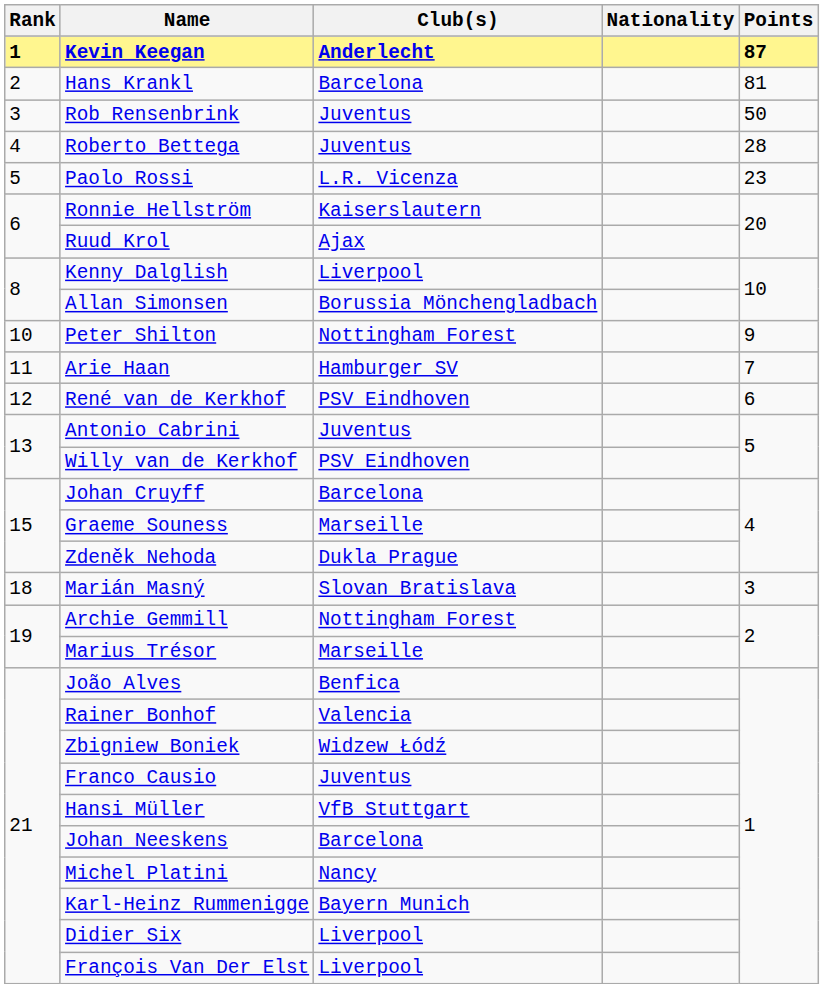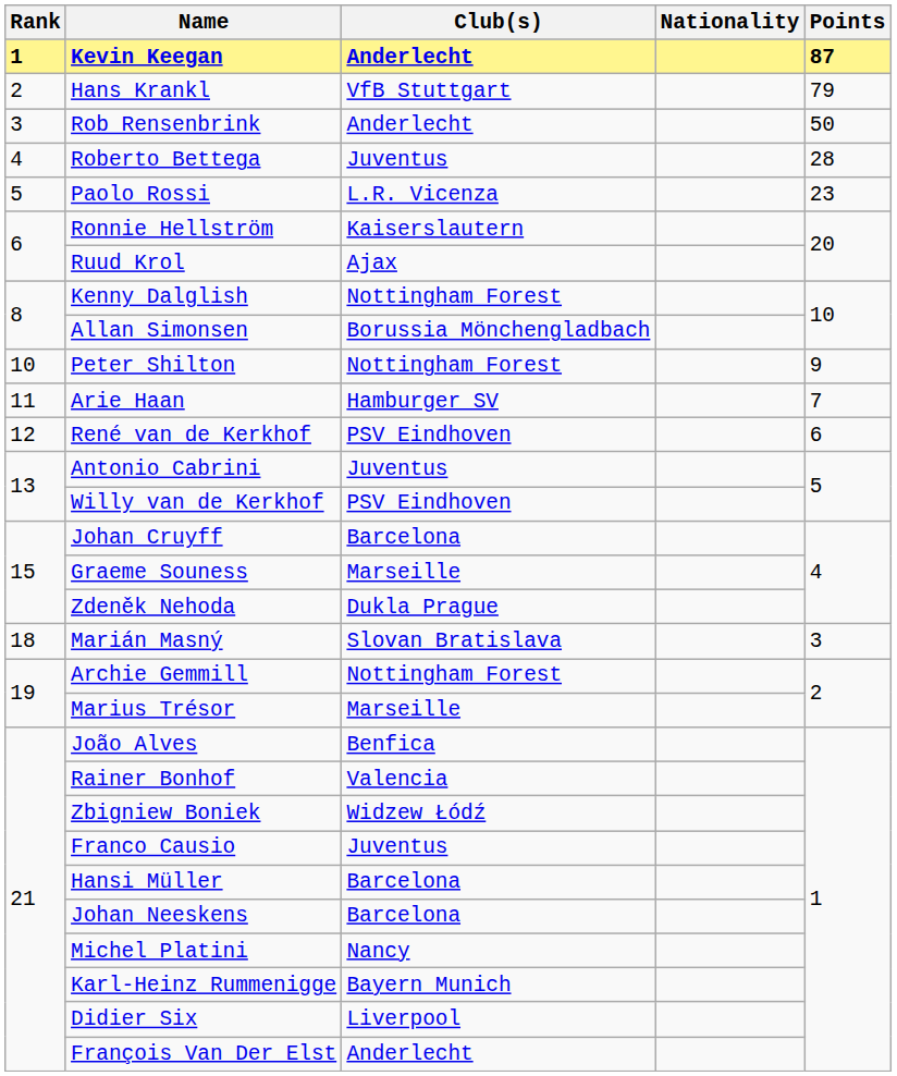Hans Krankl | Club(s): Barcelona -> VfB Stuttgart
Hans Krankl | Points: 81 -> 79
Rob Rensenbrink | Club(s): Juventus -> Anderlecht
Kenny Dalglish | Club(s): Liverpool -> Nottingham Forest
Hansi Müller | Club(s): VfB Stuttgart -> Barcelona
François Van Der Elst | Club(s): Liverpool -> Anderlecht
